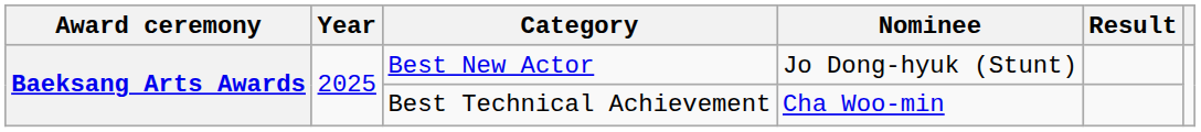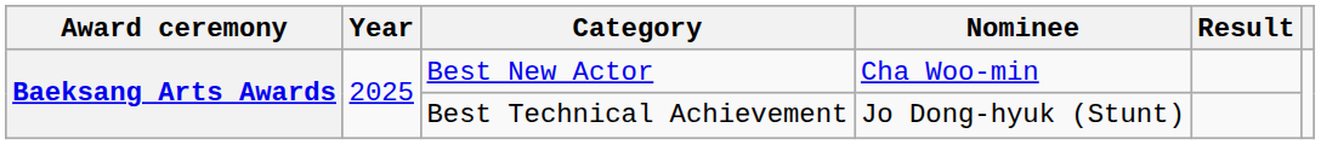Best New Actor | Nominee: Jo Dong-hyuk (Stunt) -> Cha Woo-min
Best Technical Achievement | Nominee: Cha Woo-min -> Jo Dong-hyuk (Stunt)
